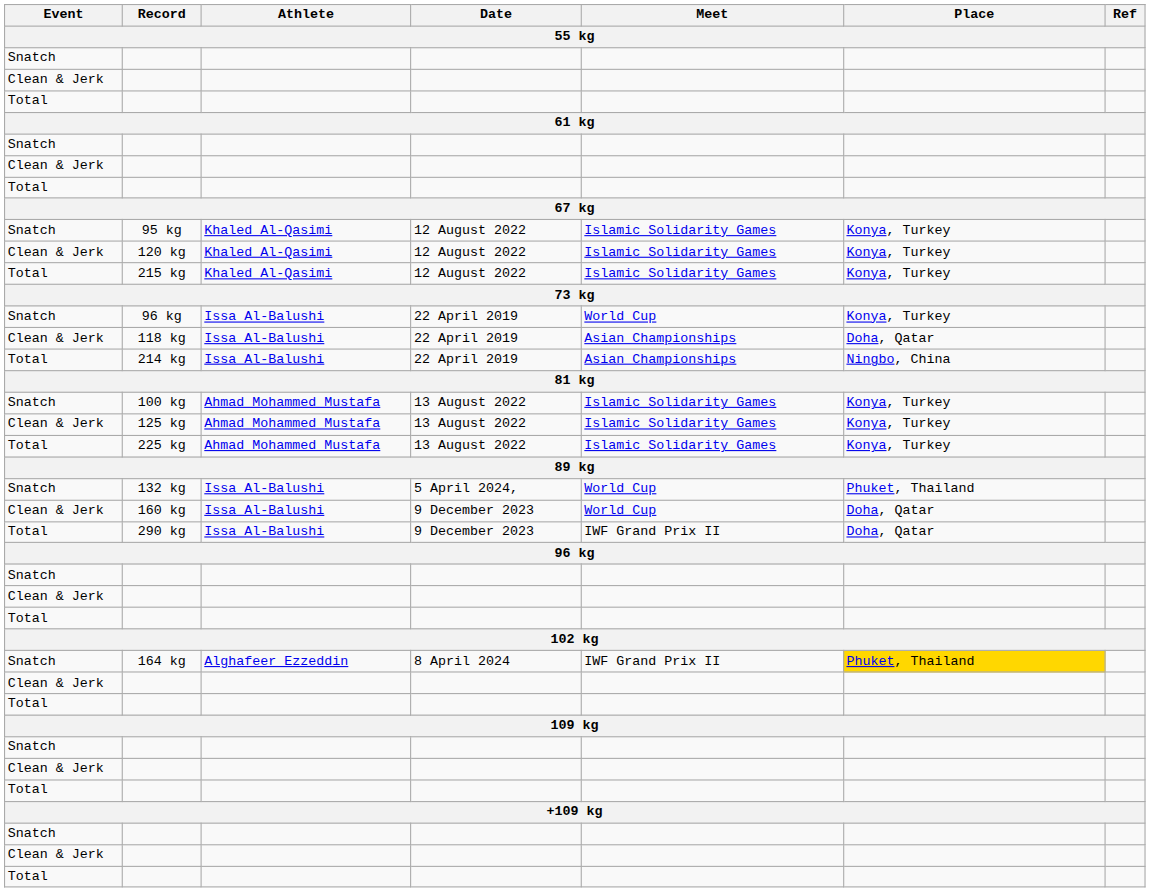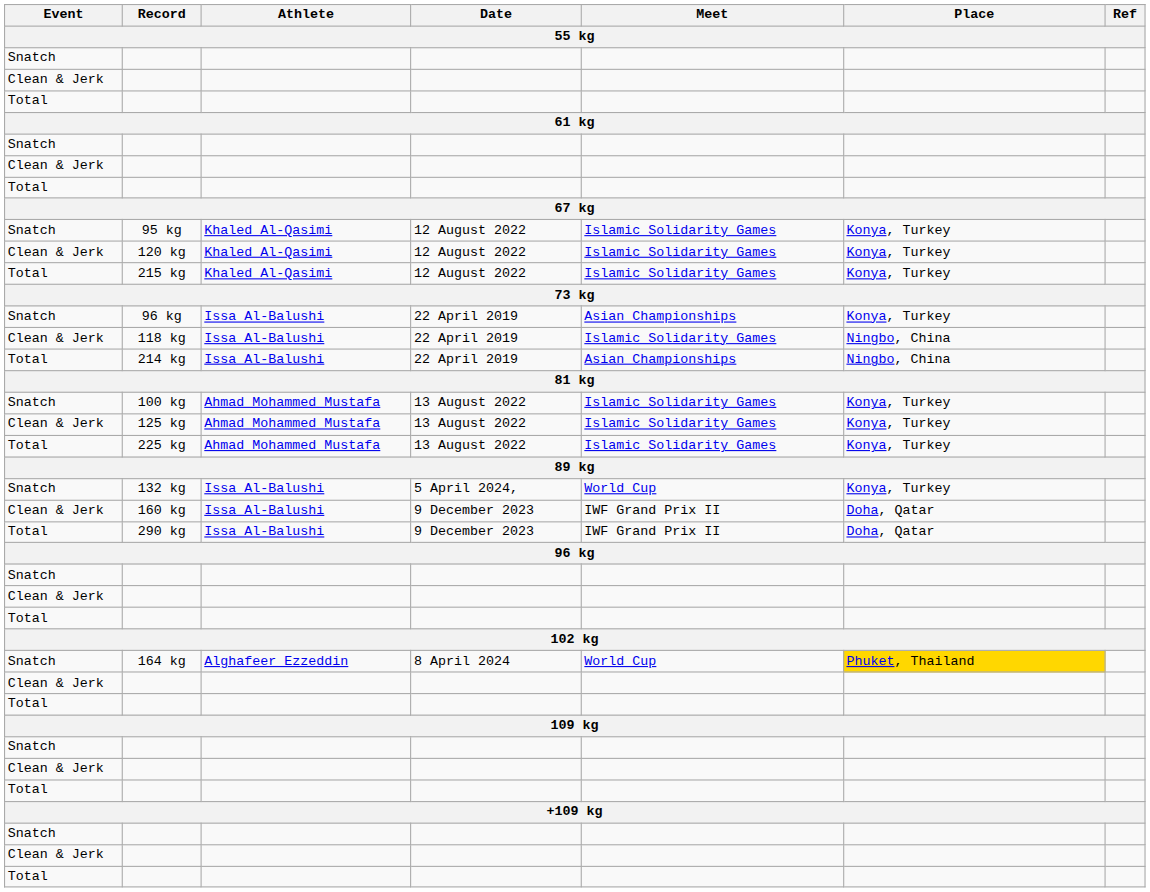Snatch / 96 kg | Meet: World Cup -> Asian Championships
118 kg | Meet: Asian Championships -> Islamic Solidarity Games
118 kg | Place: Doha, Qatar -> Ningbo, China
132 kg | Place: Phuket, Thailand -> Konya, Turkey
160 kg | Meet: World Cup -> IWF Grand Prix II
164 kg | Meet: IWF Grand Prix II -> World Cup
